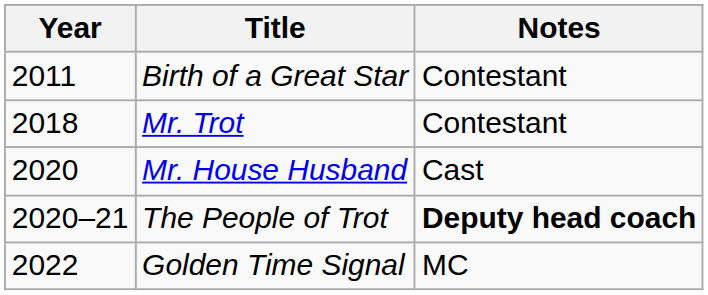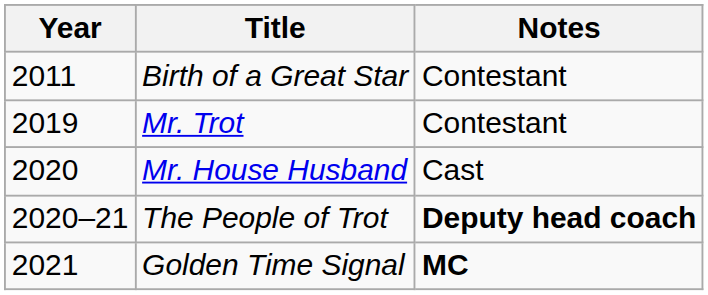Mr. Trot | Year: 2018 -> 2019
Golden Time Signal | Year: 2022 -> 2021
Golden Time Signal | Notes: normal -> bold
